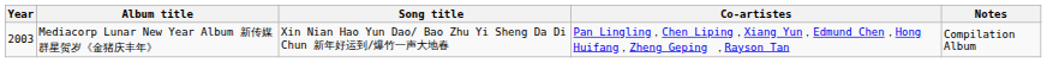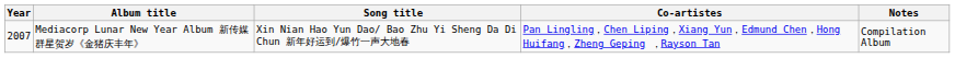Mediacorp Lunar New Year Album 新传媒群星贺岁《金猪庆丰年》 | Year: 2003 -> 2007
